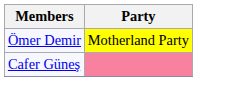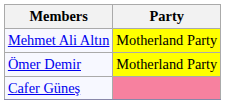+ row: Mehmet Ali Altın | Motherland Party
